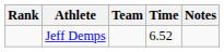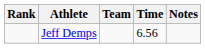Jeff Demps | Time: 6.52 -> 6.56
